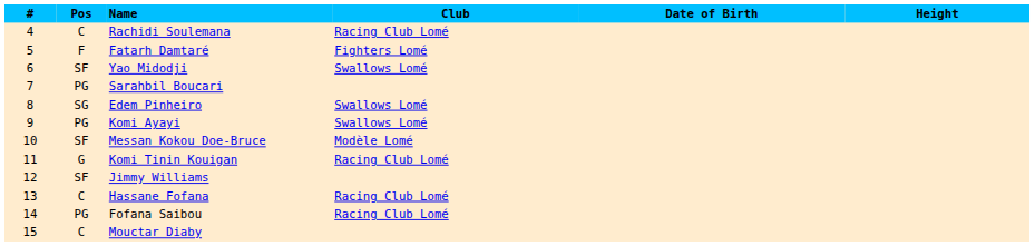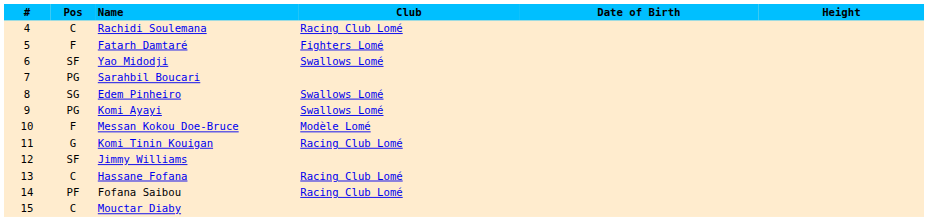Messan Kokou Doe-Bruce | Pos: SF -> F
Fofana Saibou | Pos: PG -> PF
